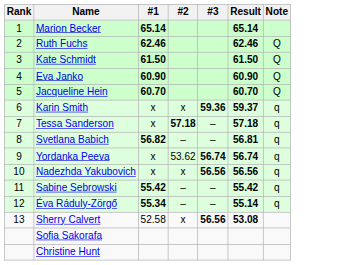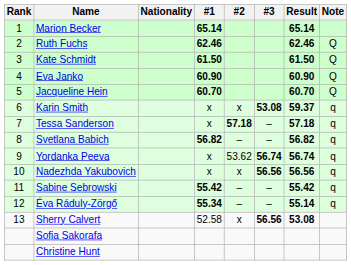+ column: Nationality
Karin Smith | #3: 59.36 -> 53.08
Svetlana Babich | Result: 56.81 -> 56.82
